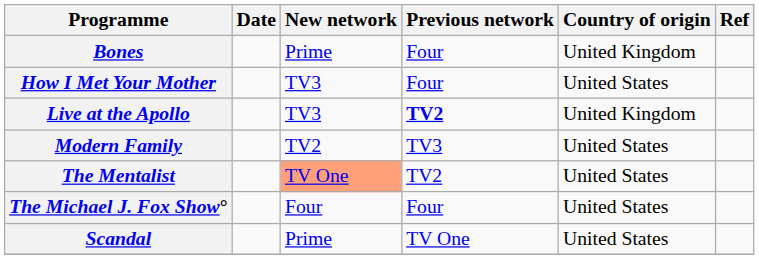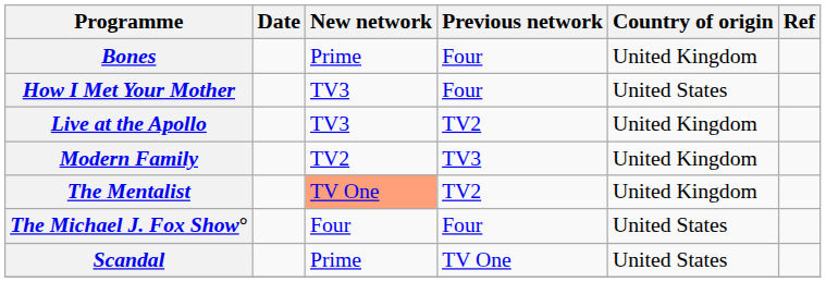Live at the Apollo | Previous network: bold -> normal
Modern Family | Country of origin: United States -> United Kingdom
The Mentalist | Country of origin: United States -> United Kingdom
